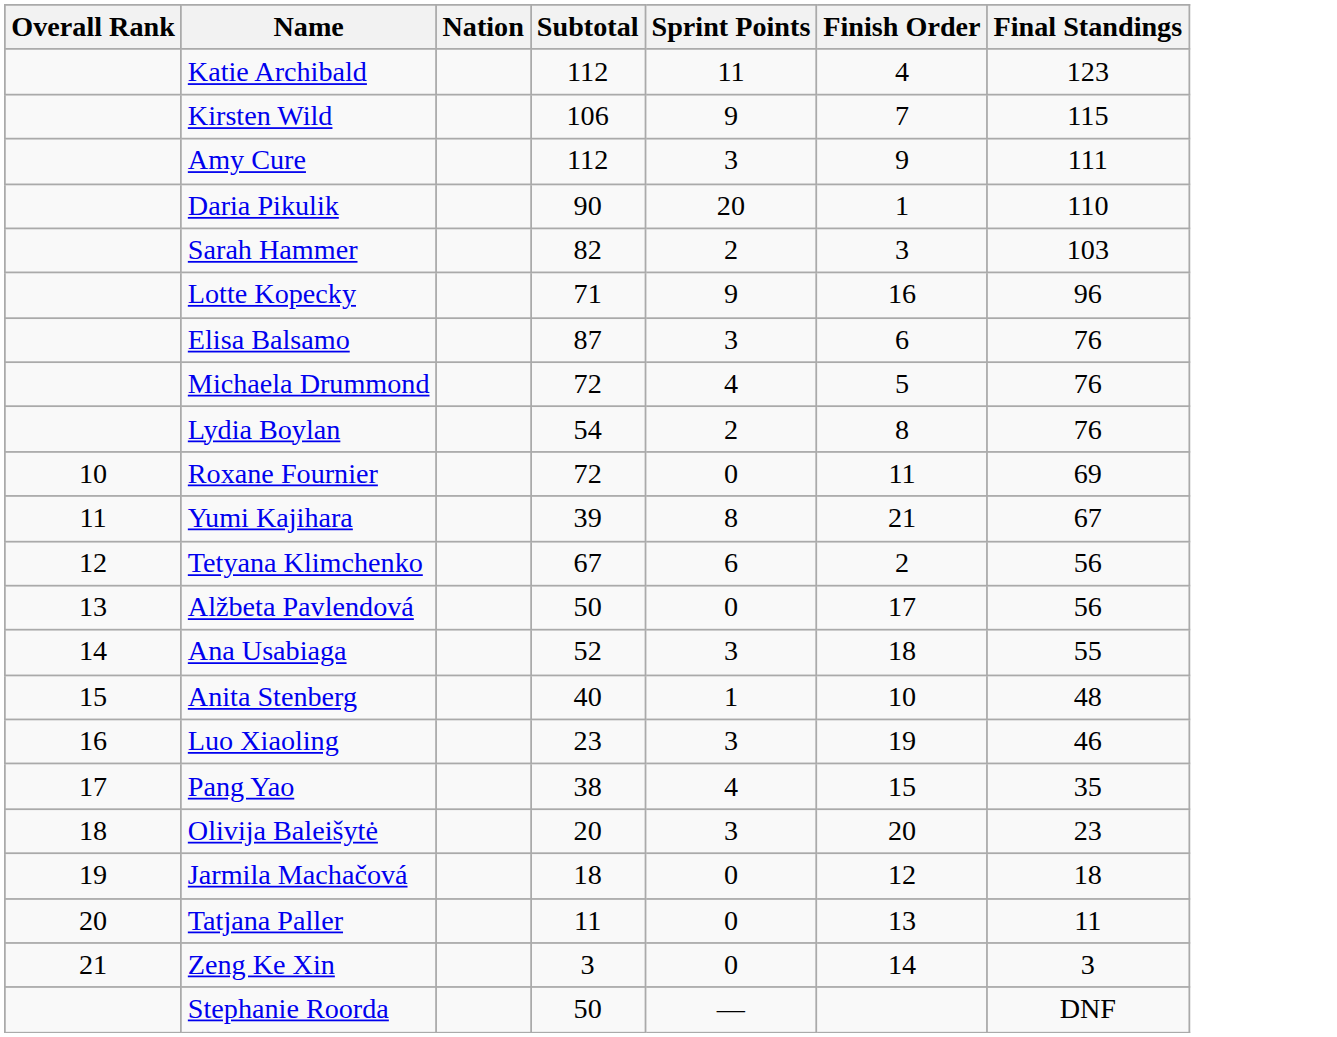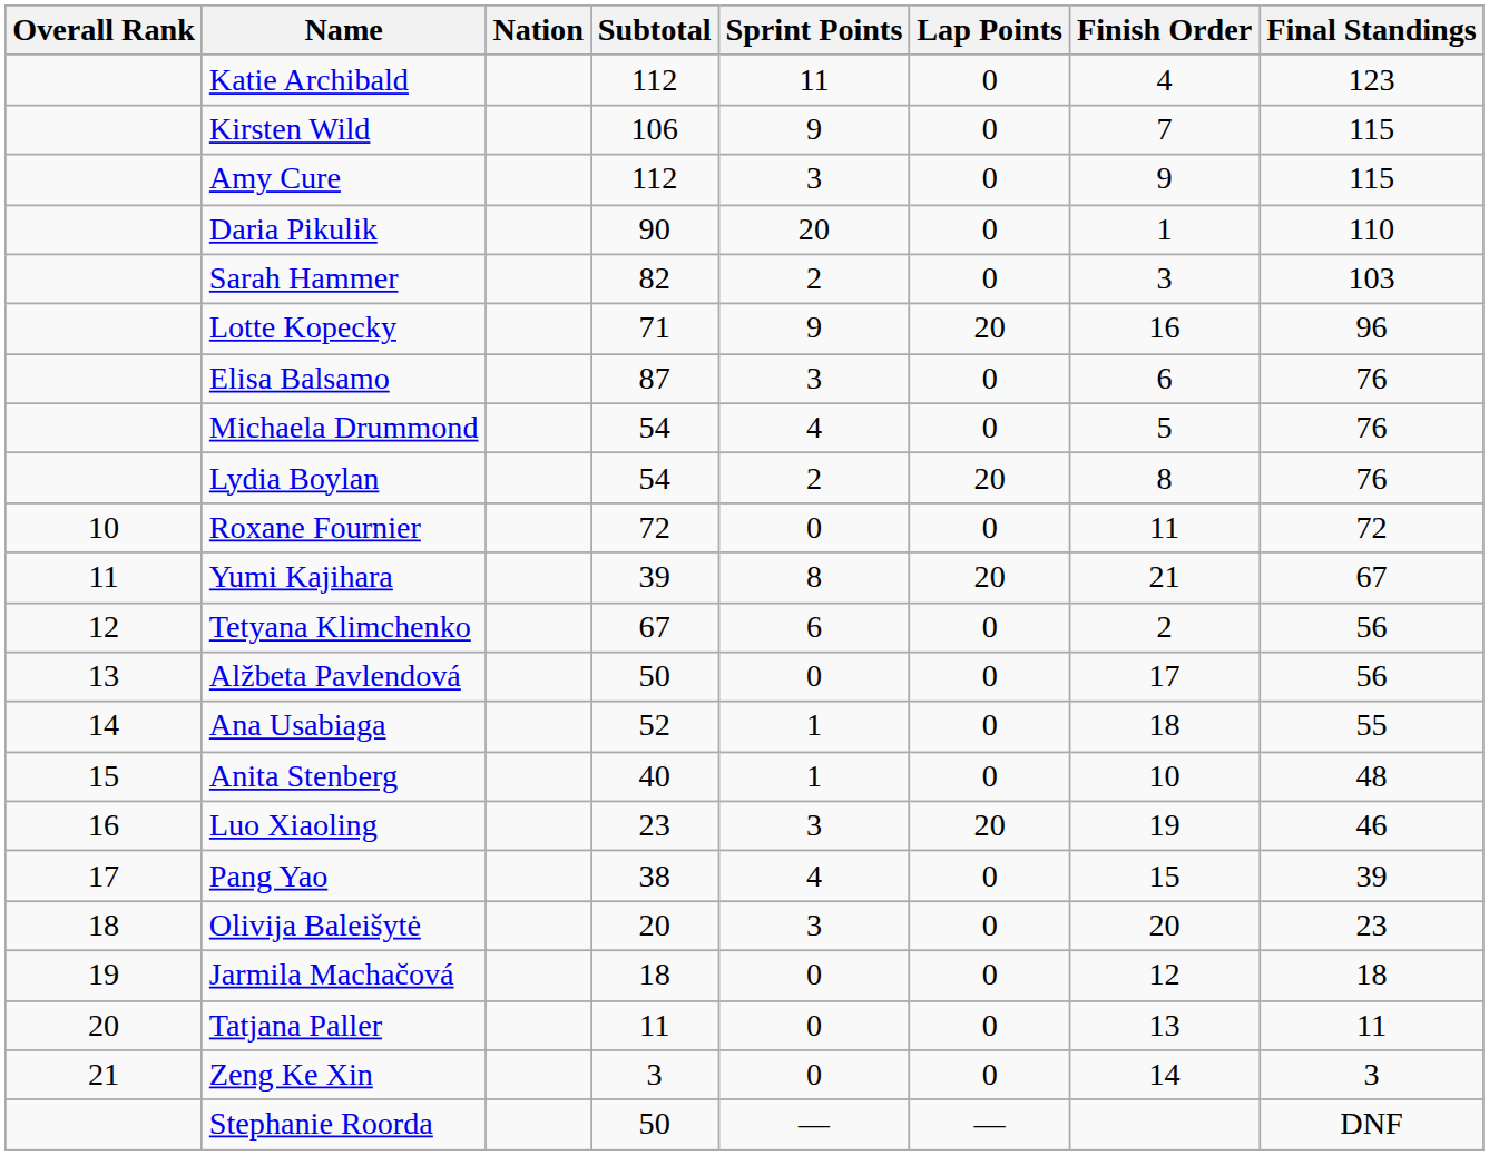+ column: Lap Points | 0 | 0 | 0 | 0 | 0 | 20 | 0 | 0 | 20 | 0 | 20 | 0 | 0 | 0 | 0 | 20 | 0 | 0 | 0 | 0 | 0 | —
Amy Cure | Final Standings: 111 -> 115
Michaela Drummond | Subtotal: 72 -> 54
Roxane Fournier | Final Standings: 69 -> 72
Ana Usabiaga | Sprint Points: 3 -> 1
Pang Yao | Final Standings: 35 -> 39
